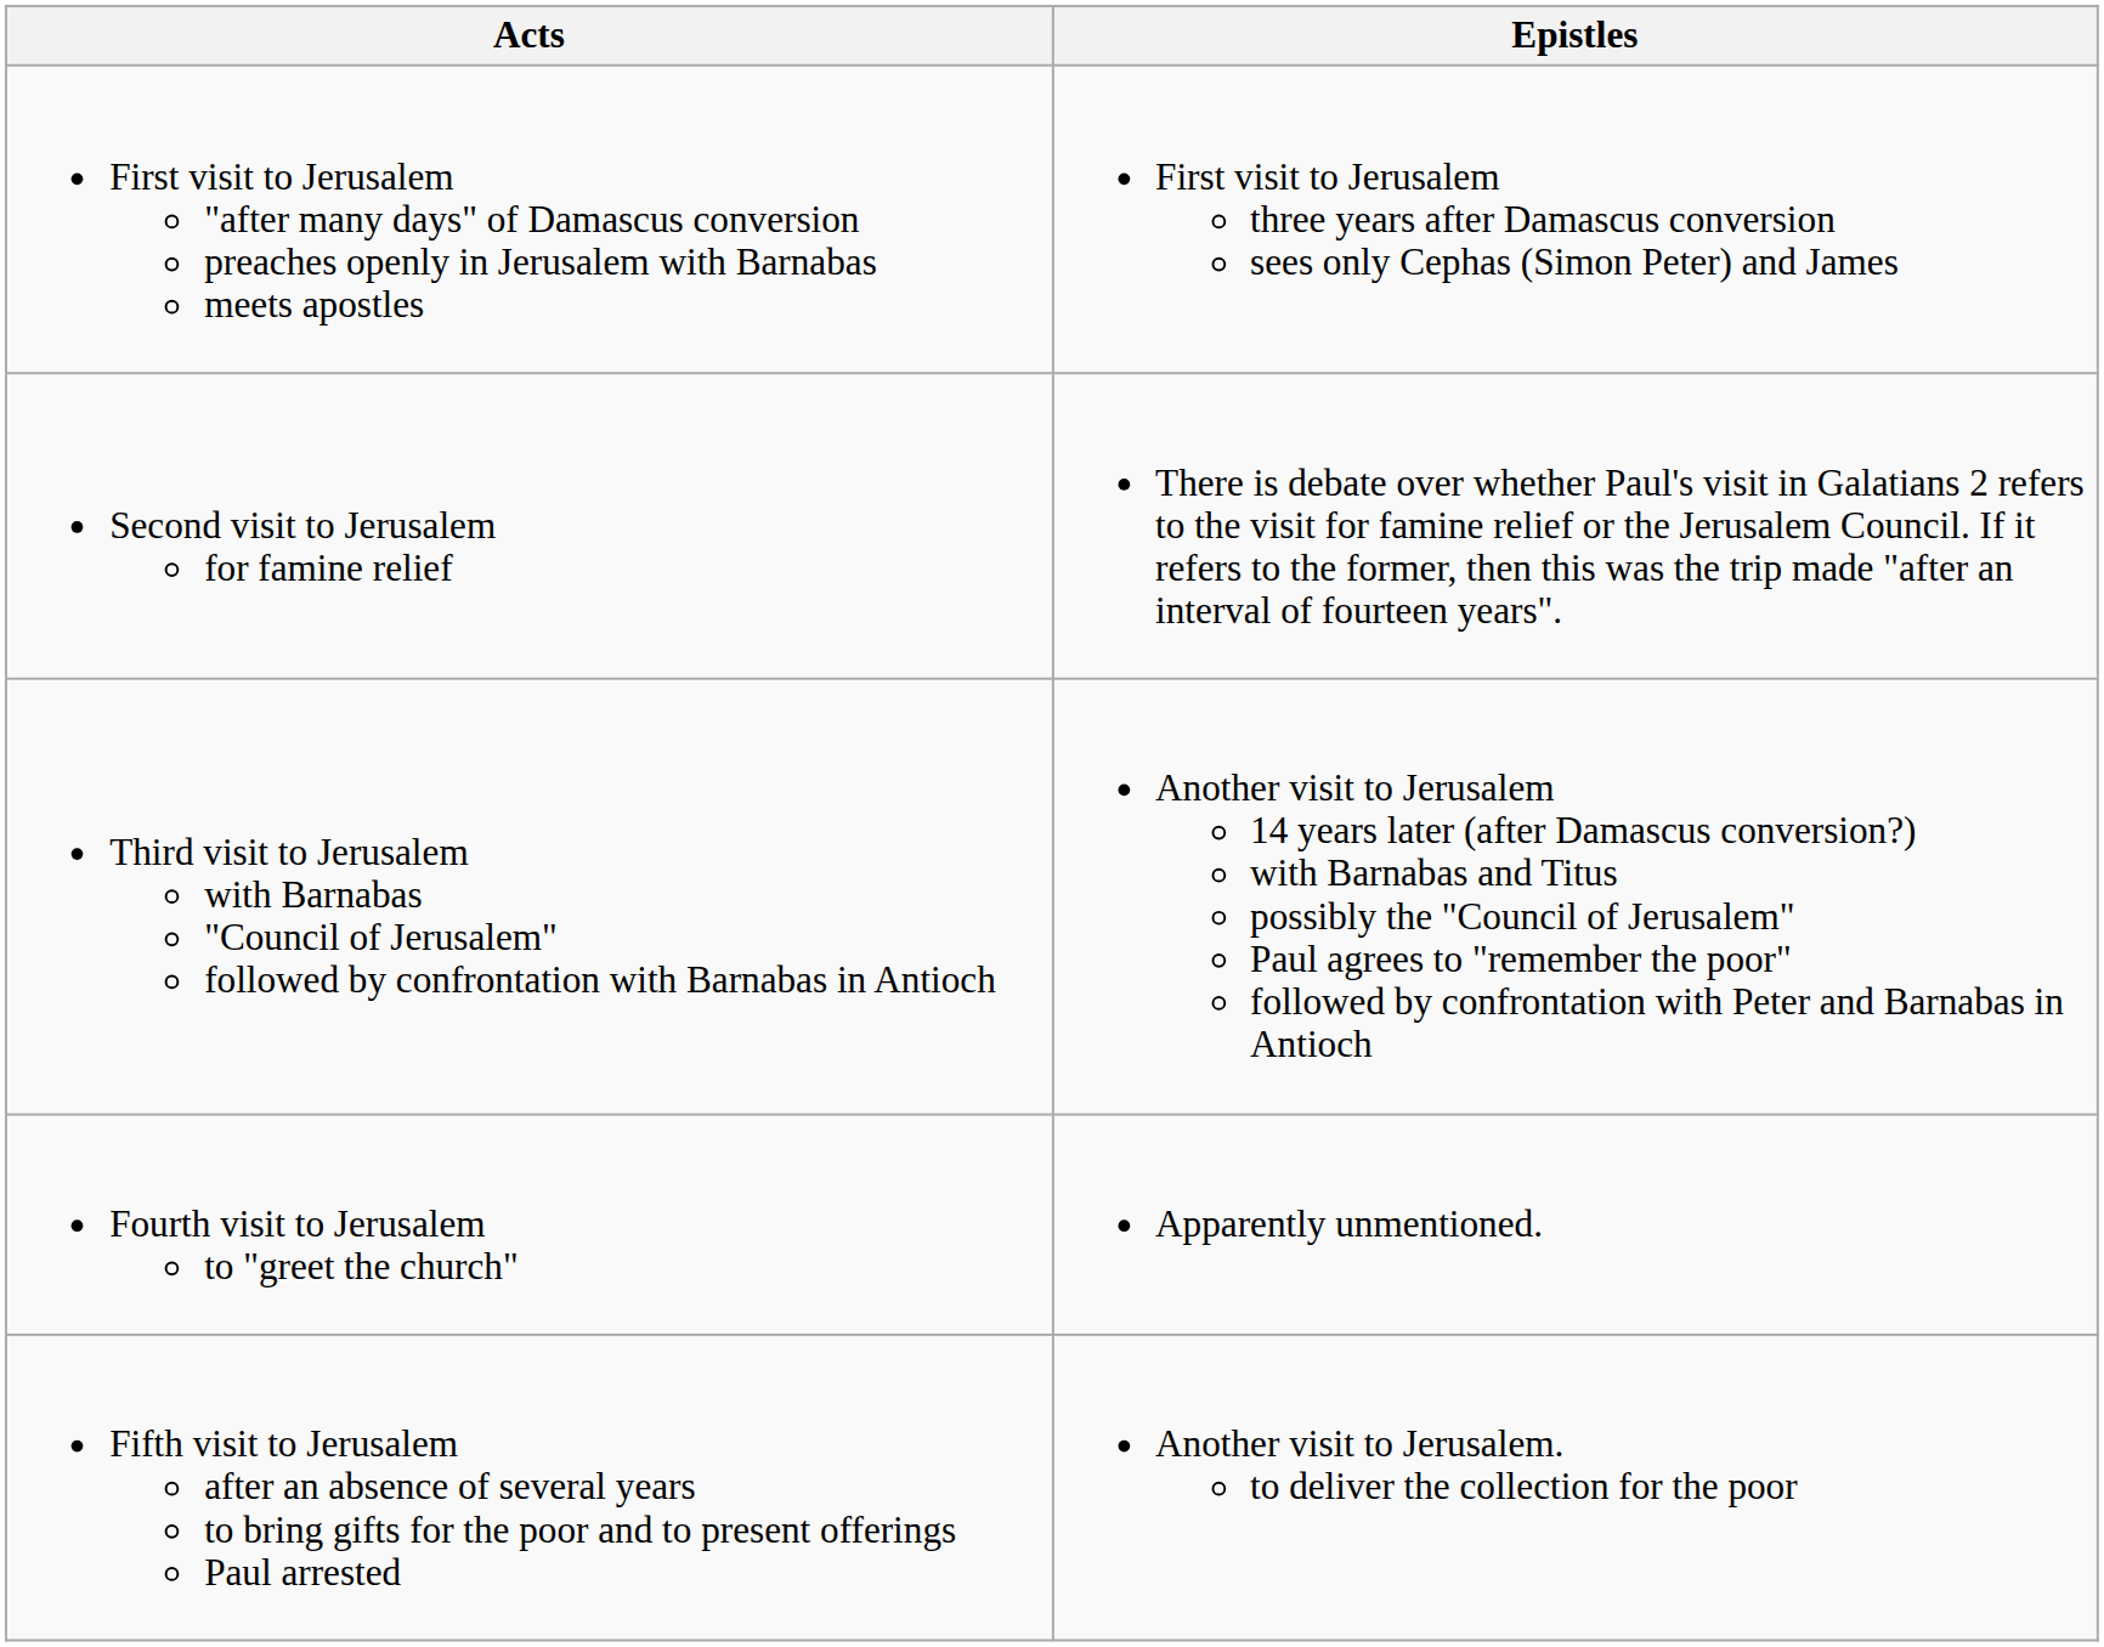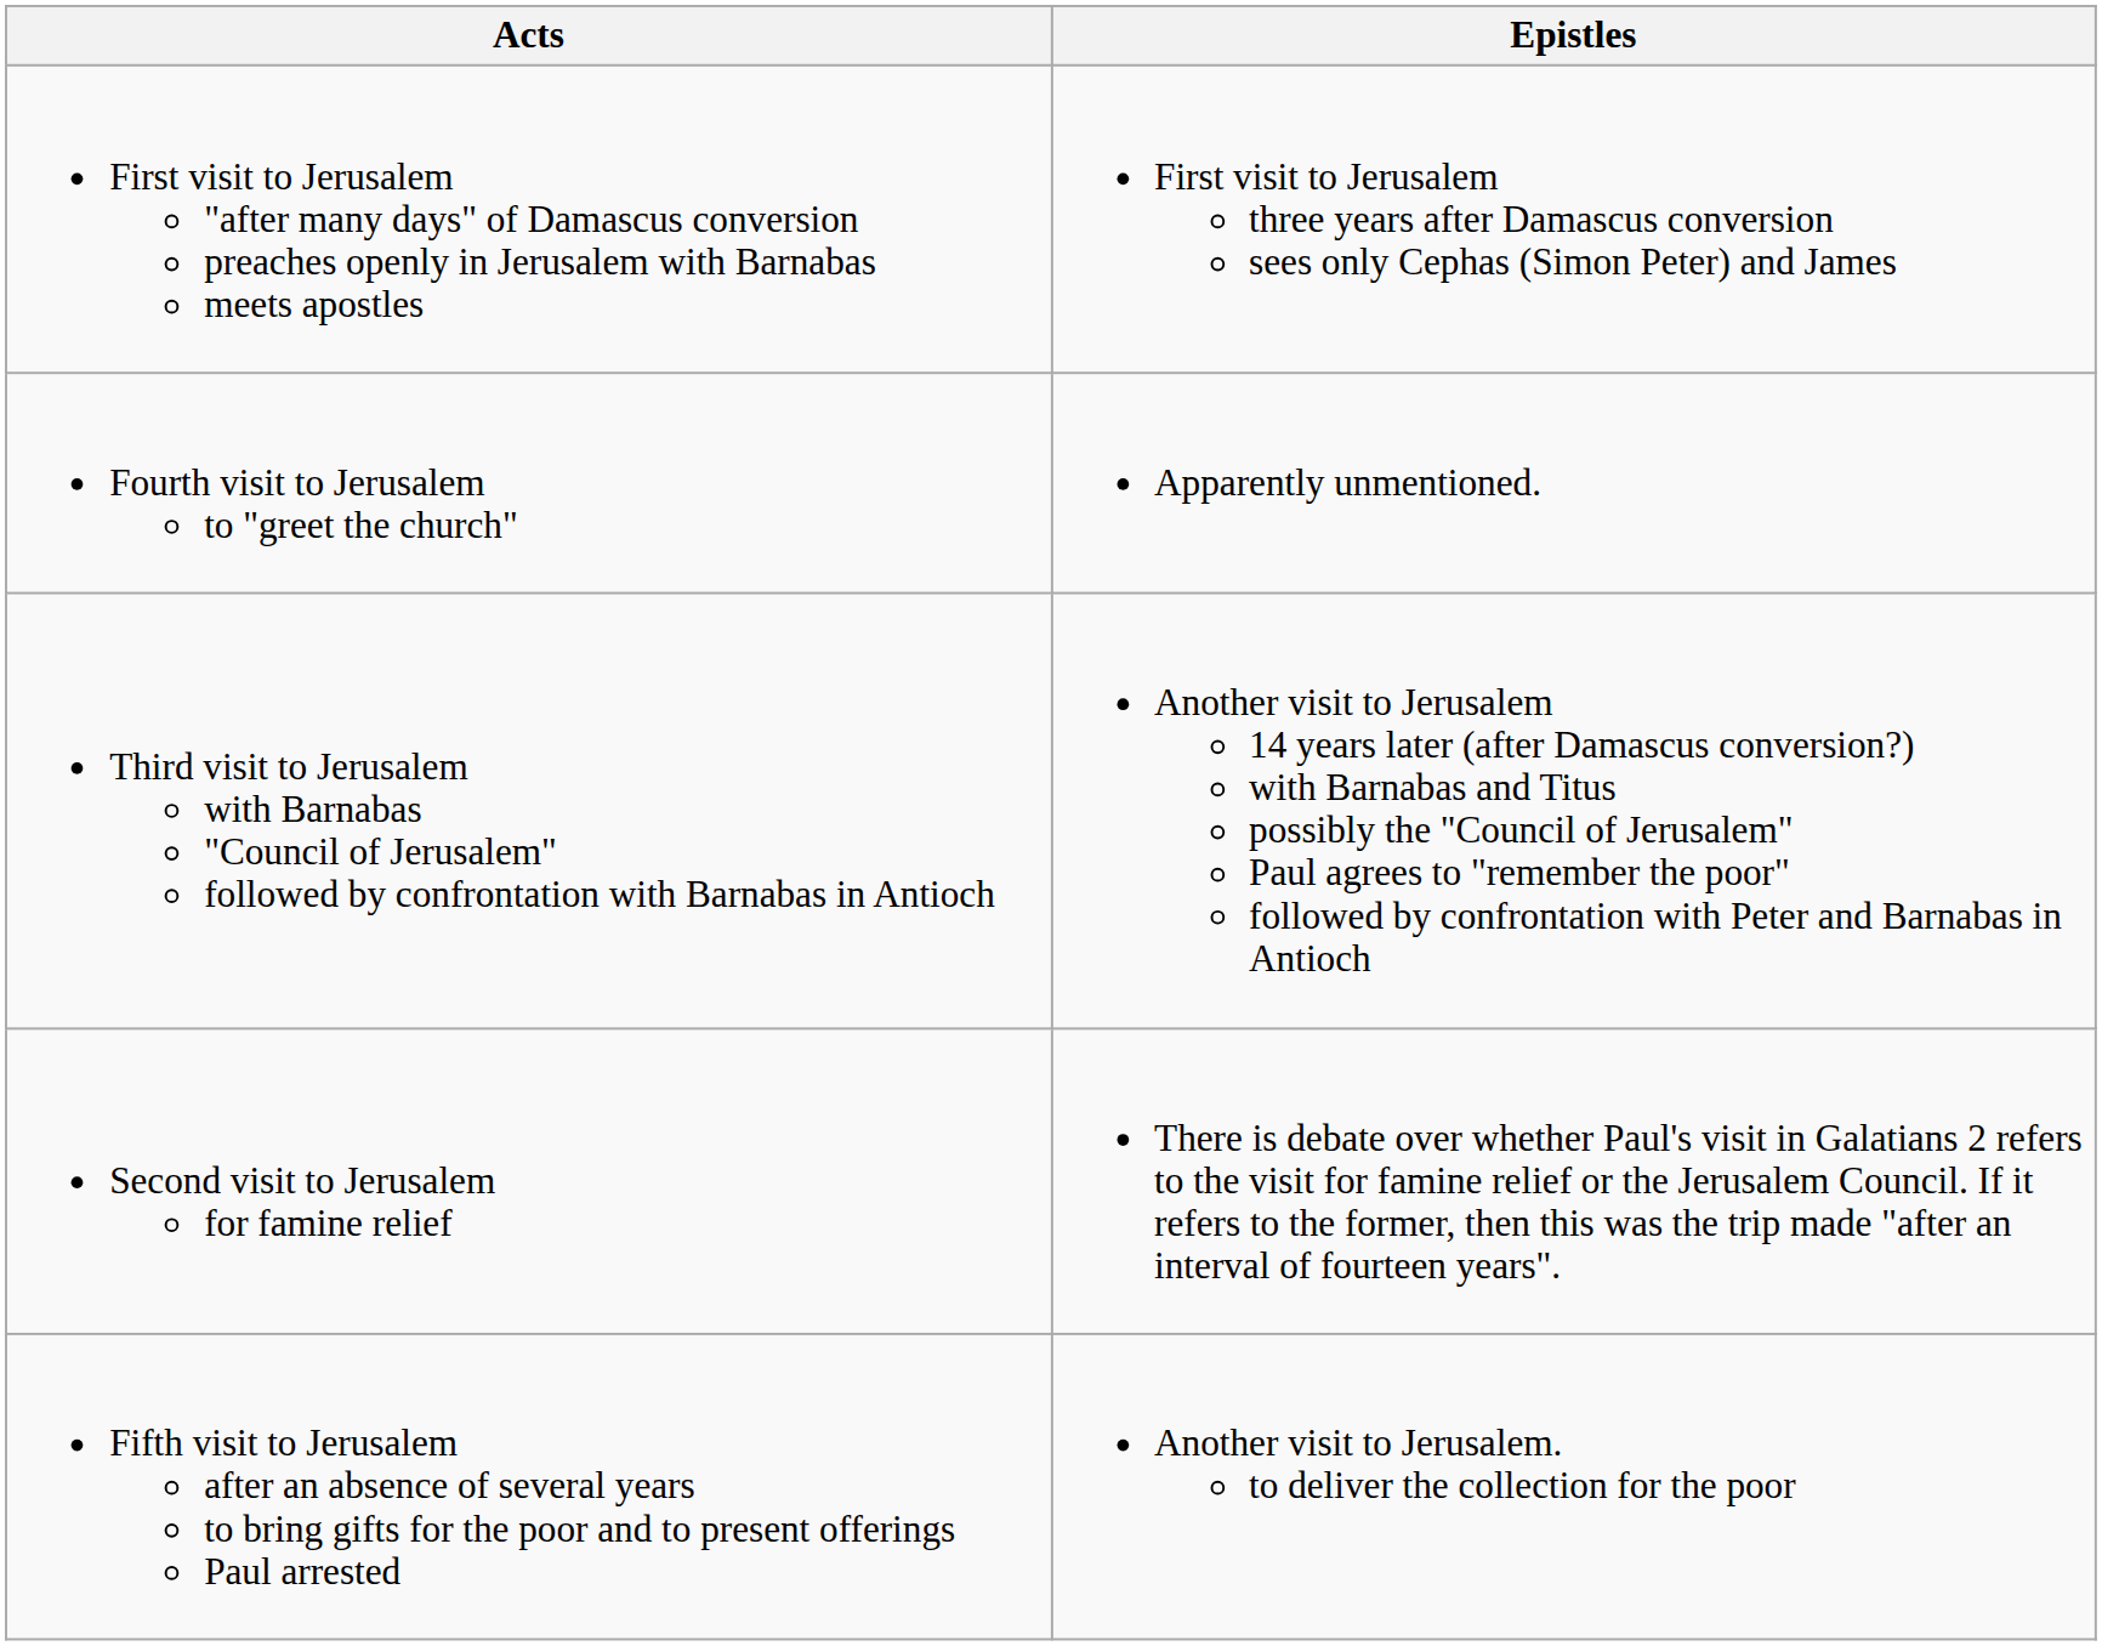rows swapped: Second visit to Jerusalem for famine relief <-> Fourth visit to Jerusalem to "greet the church"
